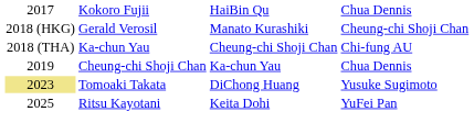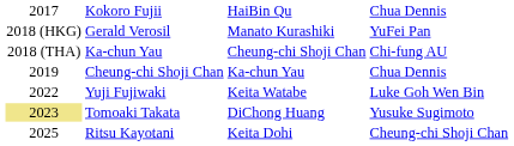Gerald Verosil | column 4: Cheung-chi Shoji Chan -> YuFei Pan
+ row: 2022 | Yuji Fujiwaki | Keita Watabe | Luke Goh Wen Bin
Ritsu Kayotani | column 4: YuFei Pan -> Cheung-chi Shoji Chan
